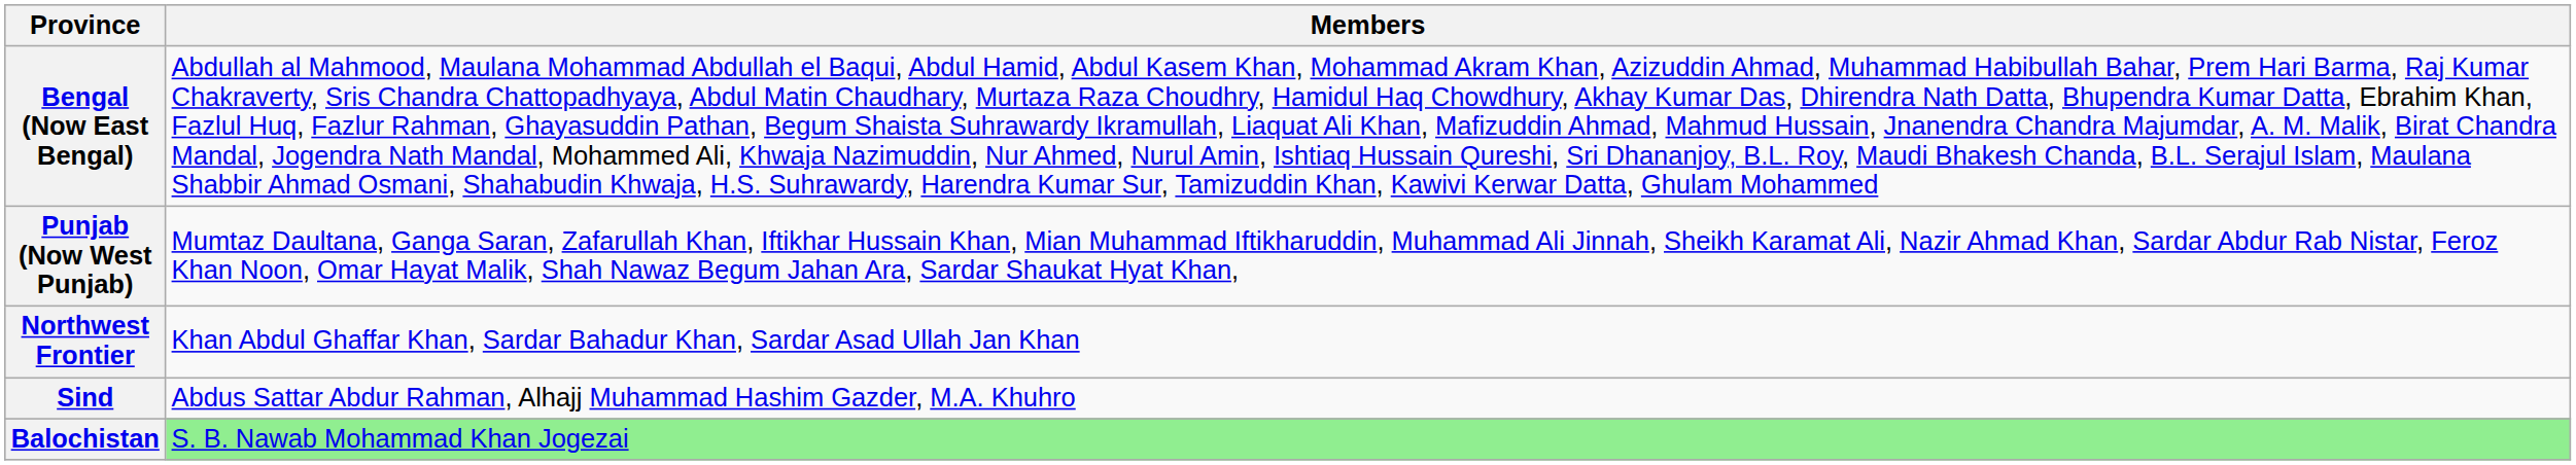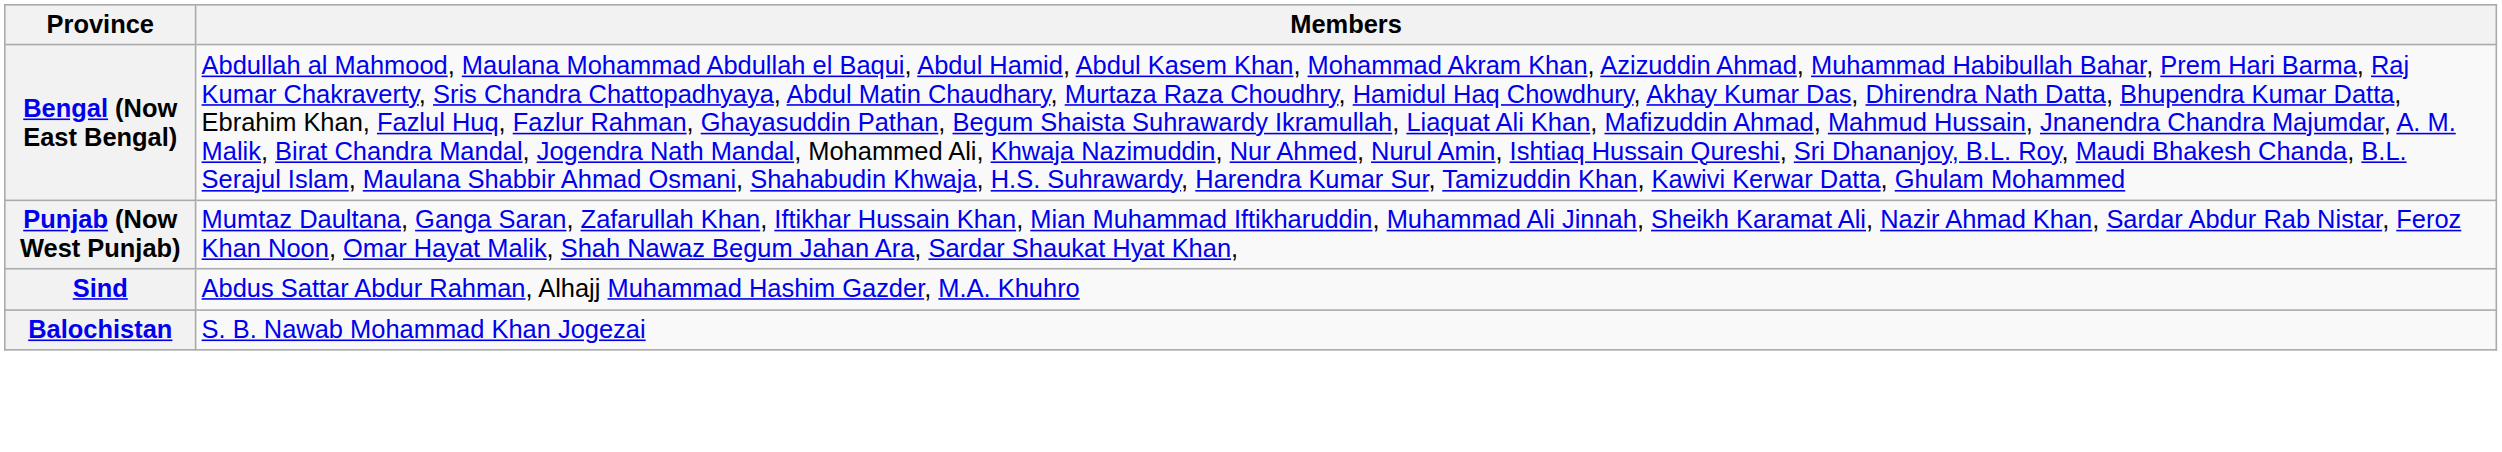- row: Northwest Frontier | Khan Abdul Ghaffar Khan, Sardar Bahadur Khan, Sardar Asad Ullah Jan Khan
Balochistan | Members: lightgreen background -> no background
